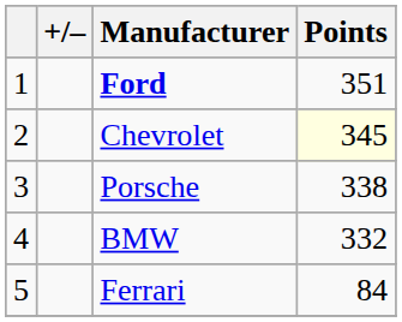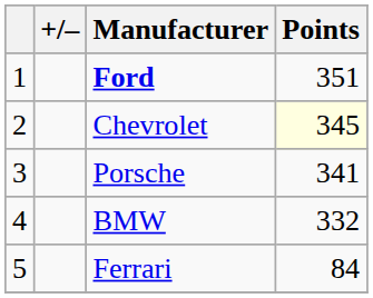Porsche | Points: 338 -> 341
